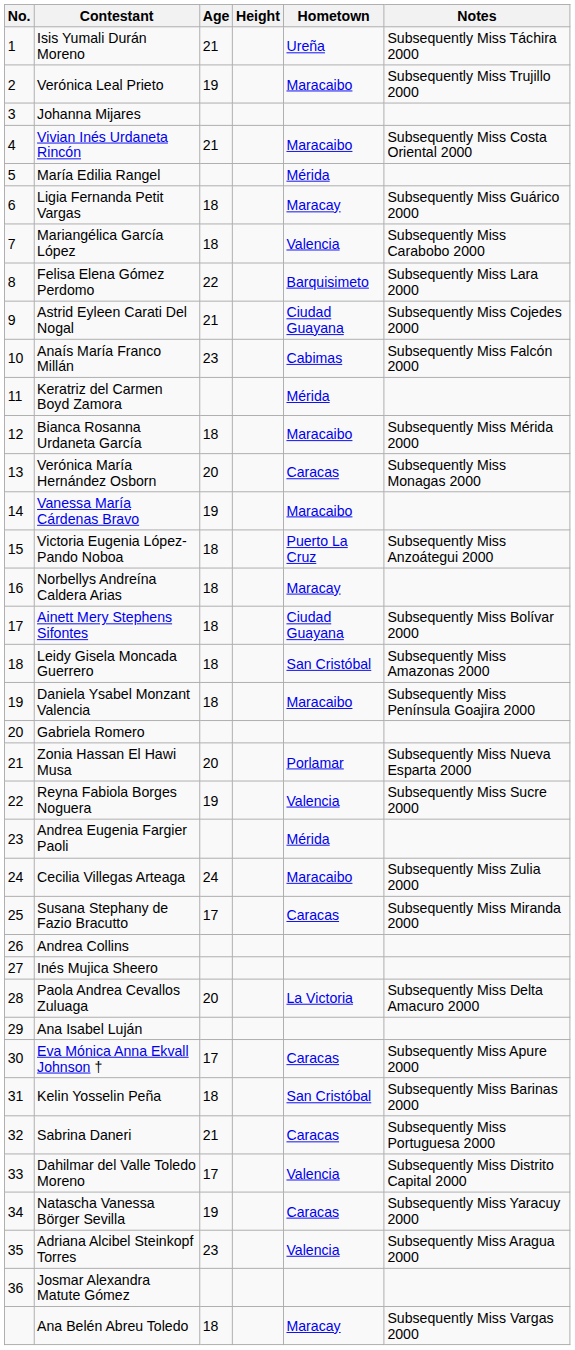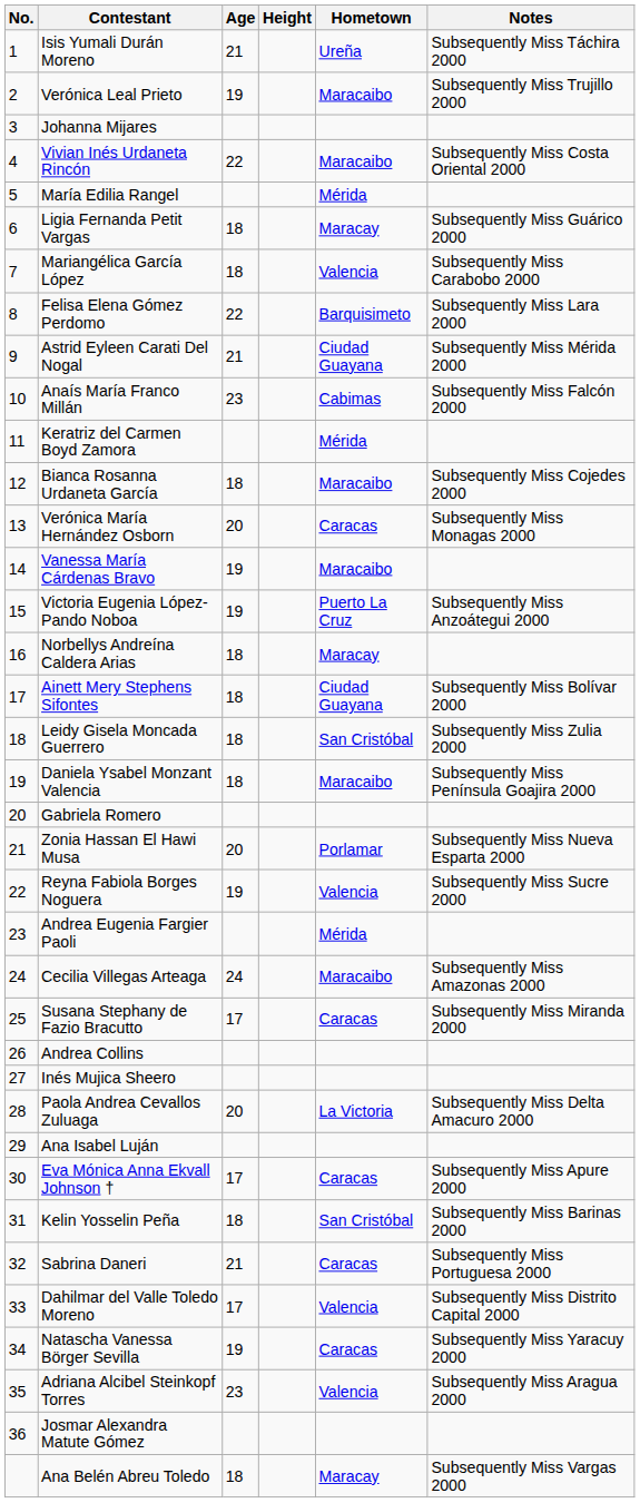Vivian Inés Urdaneta Rincón | Age: 21 -> 22
Astrid Eyleen Carati Del Nogal | Notes: Subsequently Miss Cojedes 2000 -> Subsequently Miss Mérida 2000
Bianca Rosanna Urdaneta García | Notes: Subsequently Miss Mérida 2000 -> Subsequently Miss Cojedes 2000
Victoria Eugenia López-Pando Noboa | Age: 18 -> 19
Leidy Gisela Moncada Guerrero | Notes: Subsequently Miss Amazonas 2000 -> Subsequently Miss Zulia 2000
Cecilia Villegas Arteaga | Notes: Subsequently Miss Zulia 2000 -> Subsequently Miss Amazonas 2000
